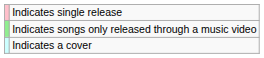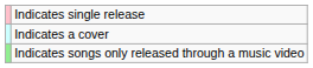rows swapped: Indicates songs only released through a music video <-> Indicates a cover
